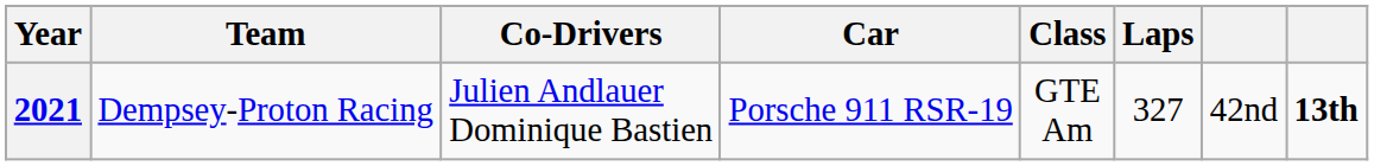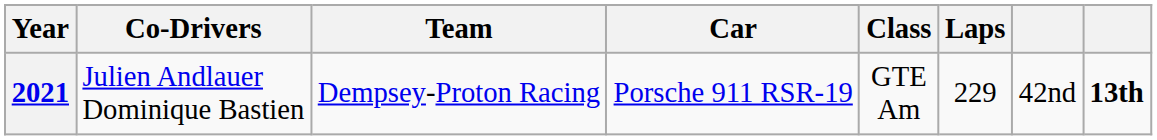columns swapped: Team <-> Co-Drivers
2021 | Laps: 327 -> 229
